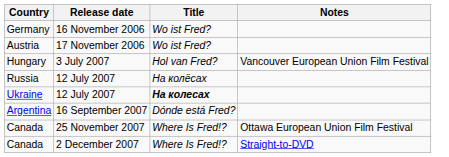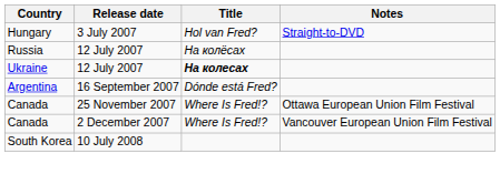- row: Germany | 16 November 2006 | Wo ist Fred?
- row: Austria | 17 November 2006 | Wo ist Fred?
Hungary | Notes: Vancouver European Union Film Festival -> Straight-to-DVD
Canada / 2 December 2007 | Notes: Straight-to-DVD -> Vancouver European Union Film Festival
+ row: South Korea | 10 July 2008
